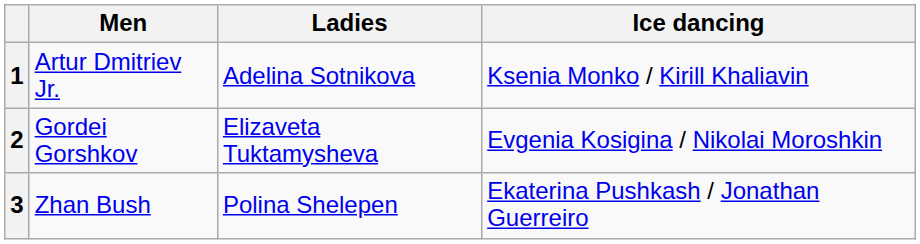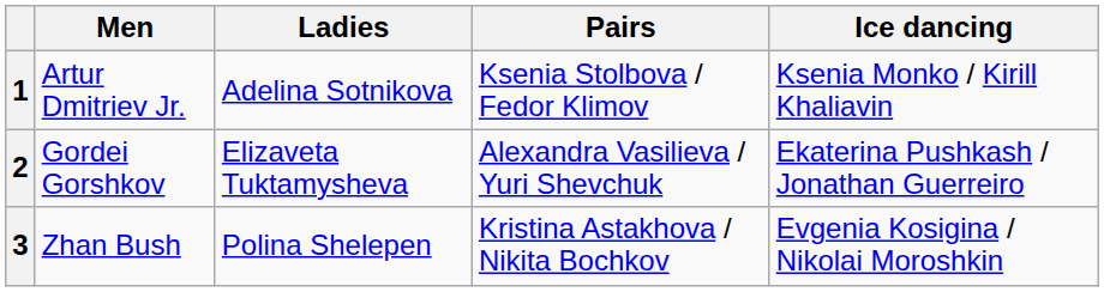+ column: Pairs | Ksenia Stolbova / Fedor Klimov | Alexandra Vasilieva / Yuri Shevchuk | Kristina Astakhova / Nikita Bochkov
2 | Ice dancing: Evgenia Kosigina / Nikolai Moroshkin -> Ekaterina Pushkash / Jonathan Guerreiro
3 | Ice dancing: Ekaterina Pushkash / Jonathan Guerreiro -> Evgenia Kosigina / Nikolai Moroshkin
